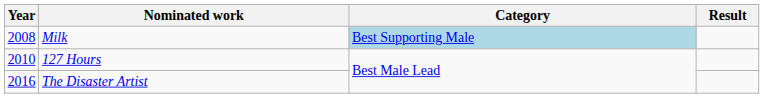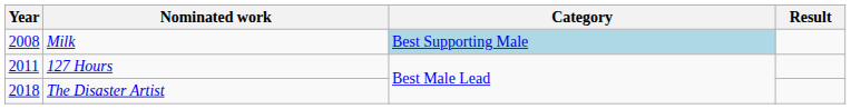127 Hours | Year: 2010 -> 2011
The Disaster Artist | Year: 2016 -> 2018
